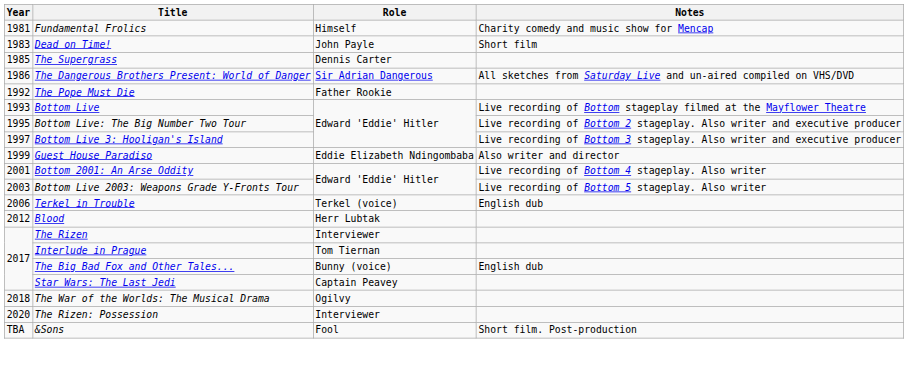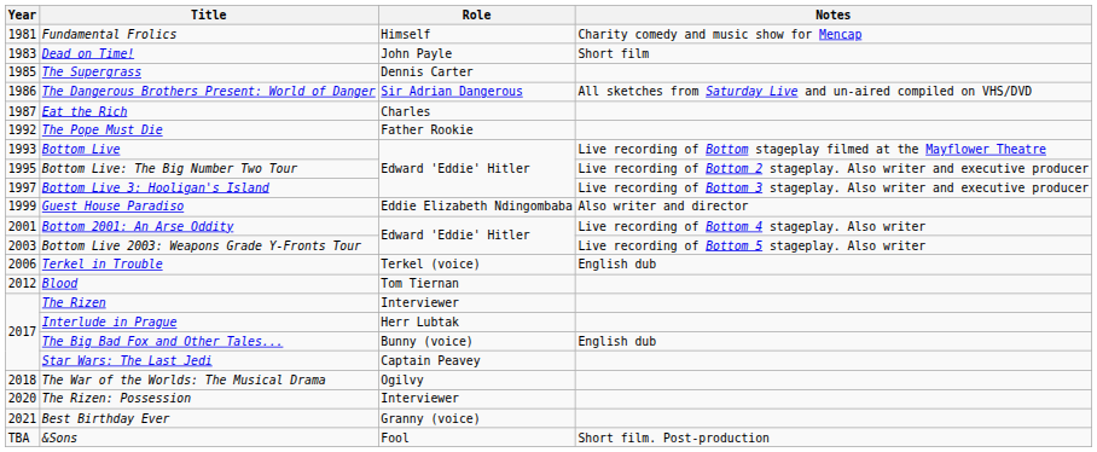+ row: 1987 | Eat the Rich | Charles
Blood | Role: Herr Lubtak -> Tom Tiernan
Interlude in Prague | Role: Tom Tiernan -> Herr Lubtak
+ row: 2021 | Best Birthday Ever | Granny (voice)
